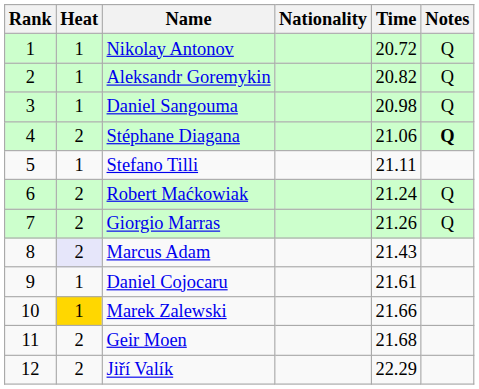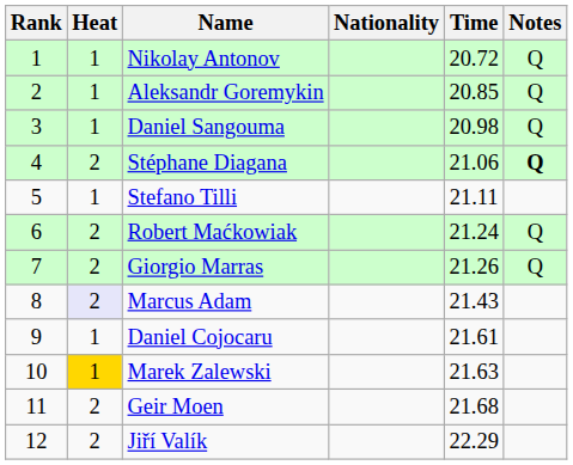Aleksandr Goremykin | Time: 20.82 -> 20.85
Marek Zalewski | Time: 21.66 -> 21.63
